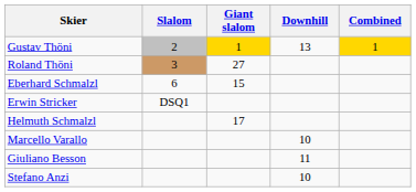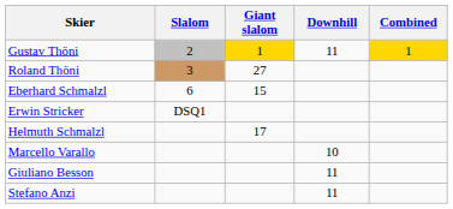Gustav Thöni | Downhill: 13 -> 11
Stefano Anzi | Downhill: 10 -> 11
